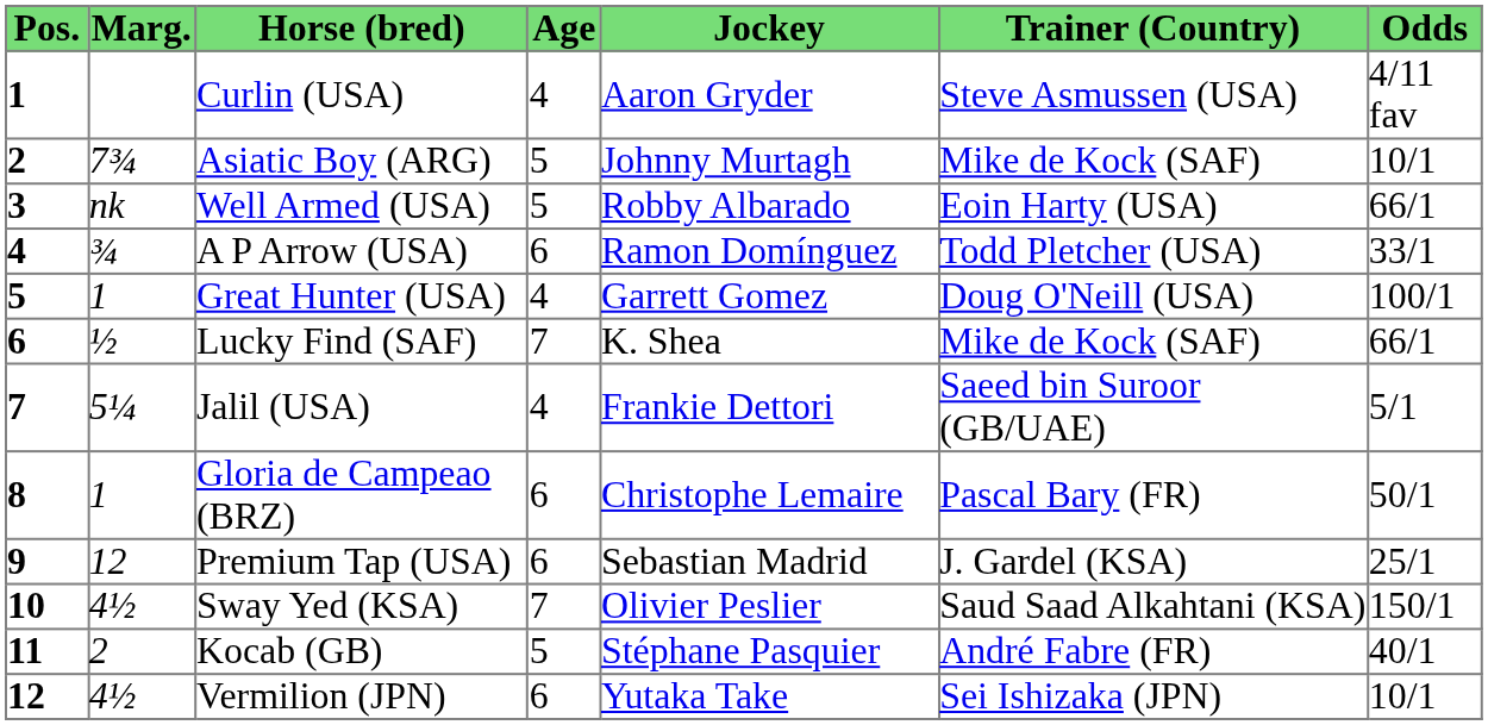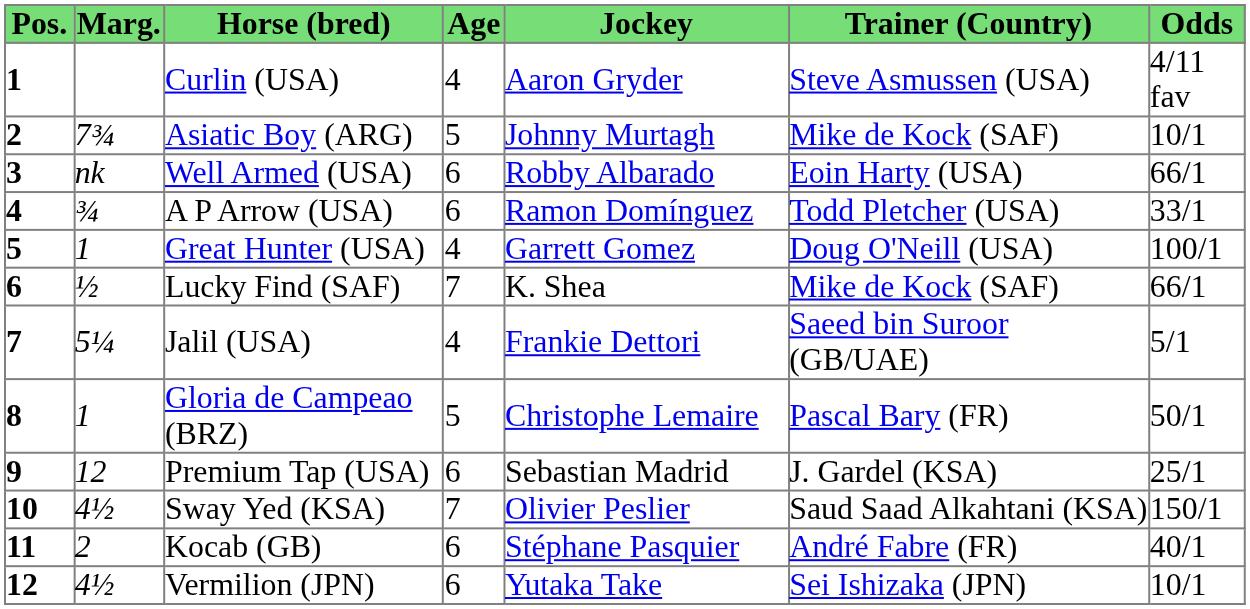Well Armed (USA) | Age: 5 -> 6
Gloria de Campeao (BRZ) | Age: 6 -> 5
Kocab (GB) | Age: 5 -> 6
